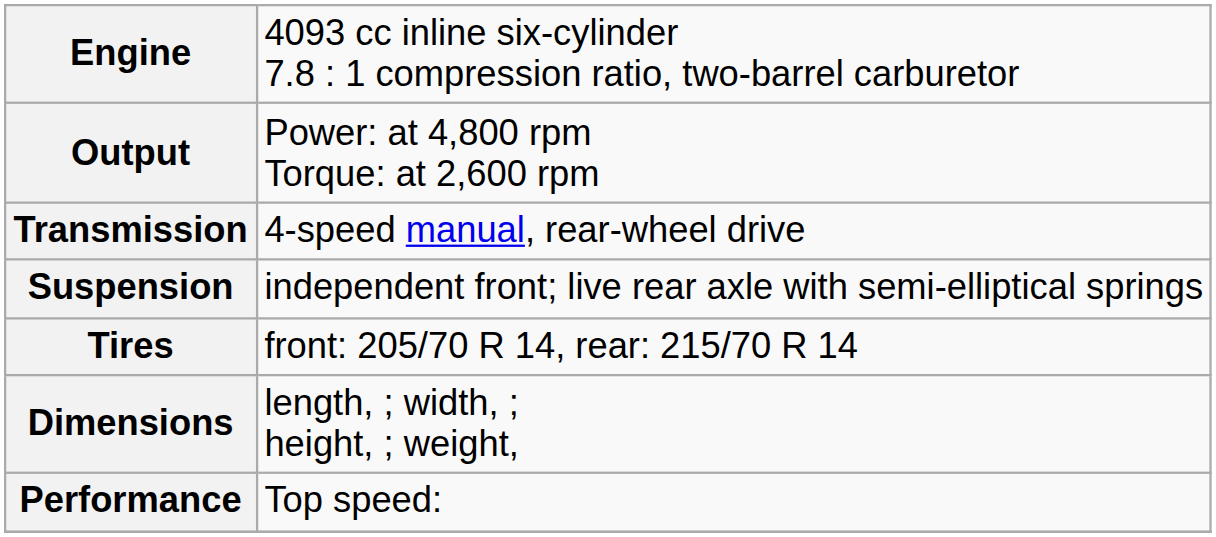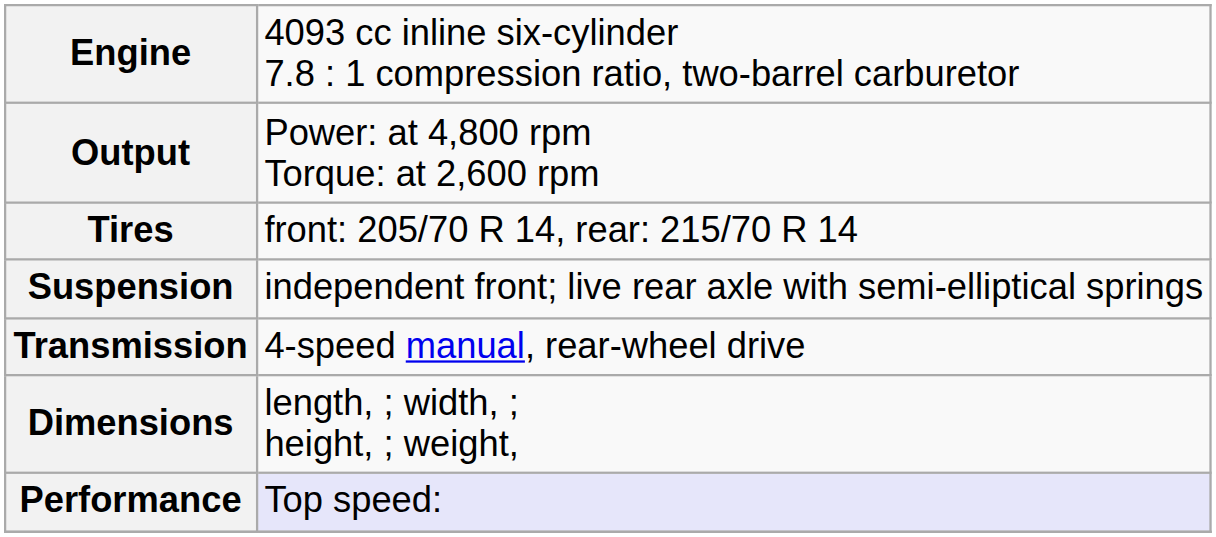rows swapped: Transmission <-> Tires
Performance | column 2: no background -> lavender background
